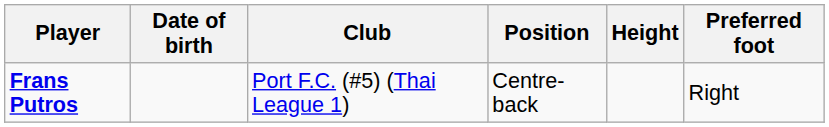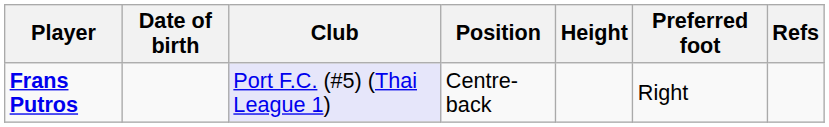+ column: Refs
Frans Putros | Club: no background -> lavender background
